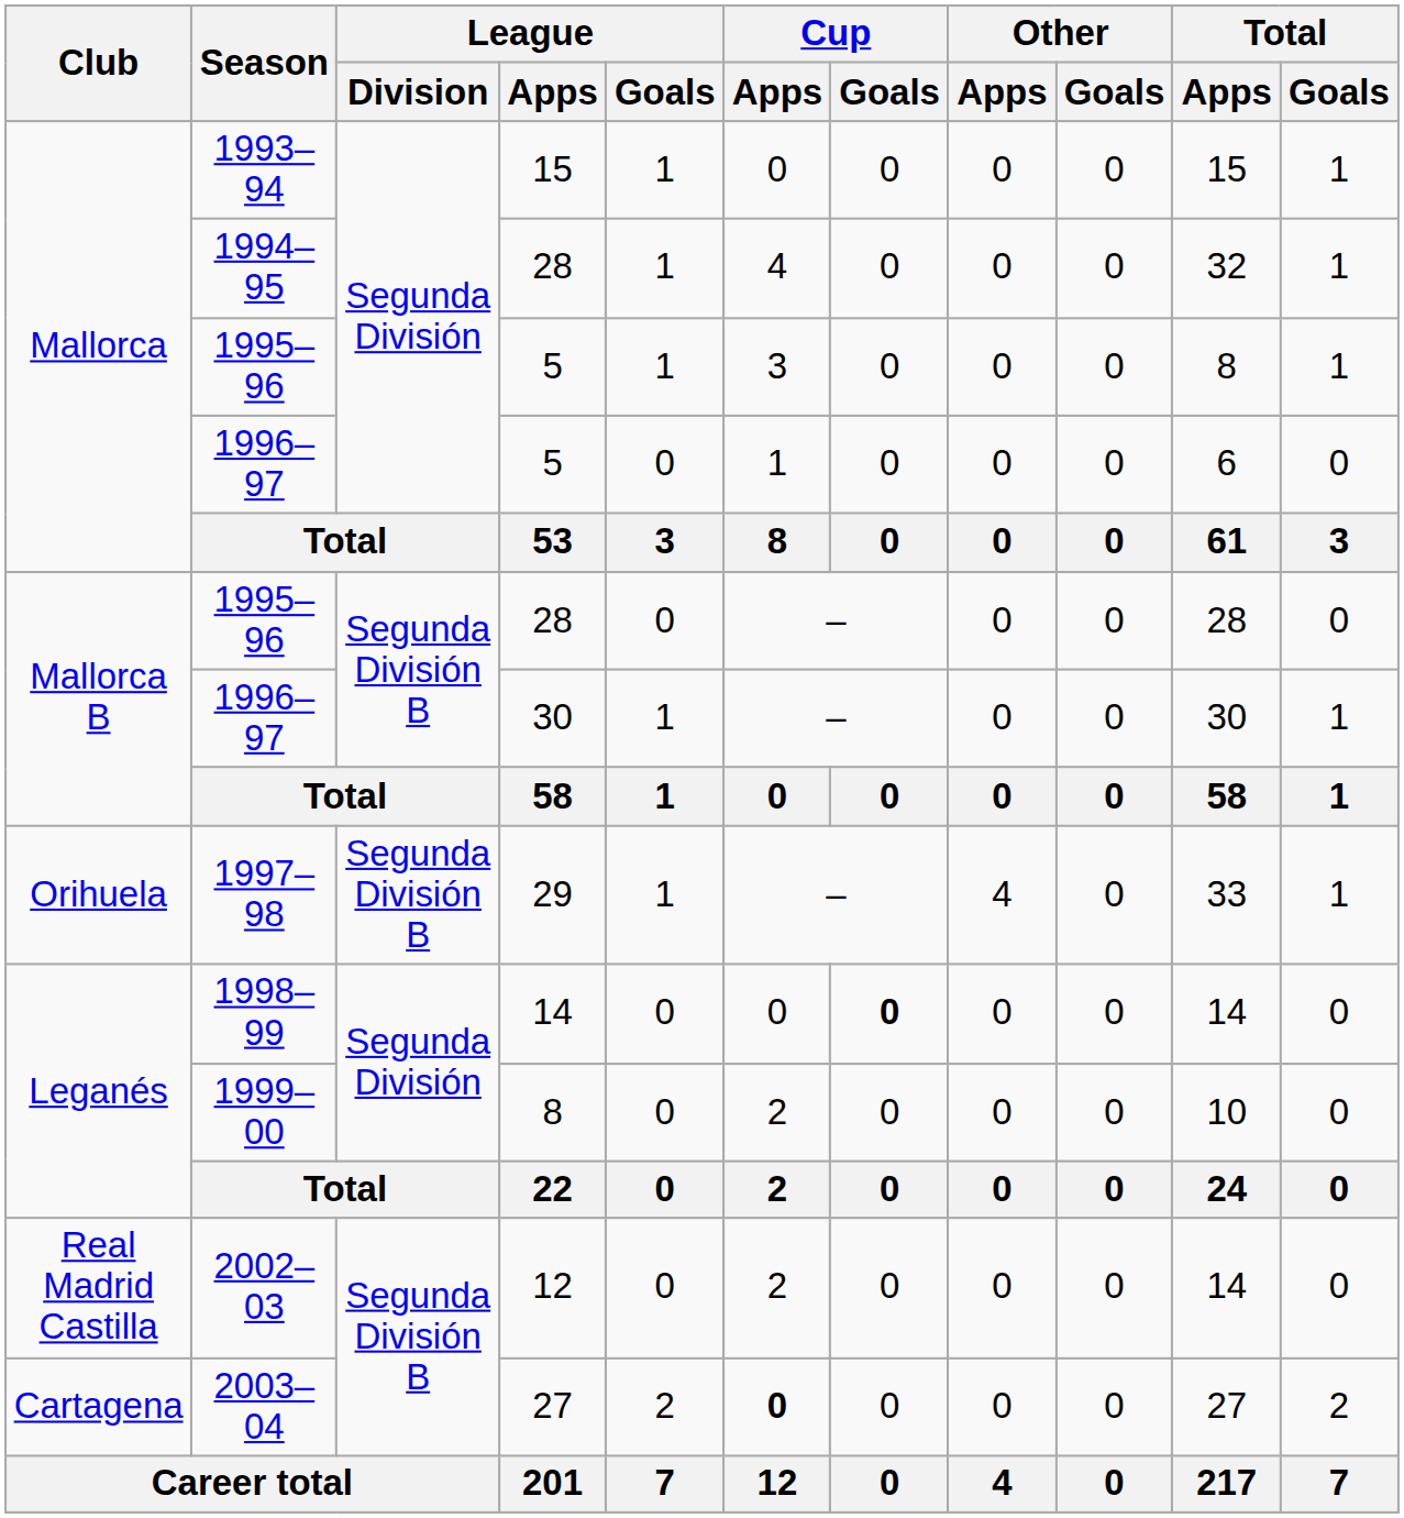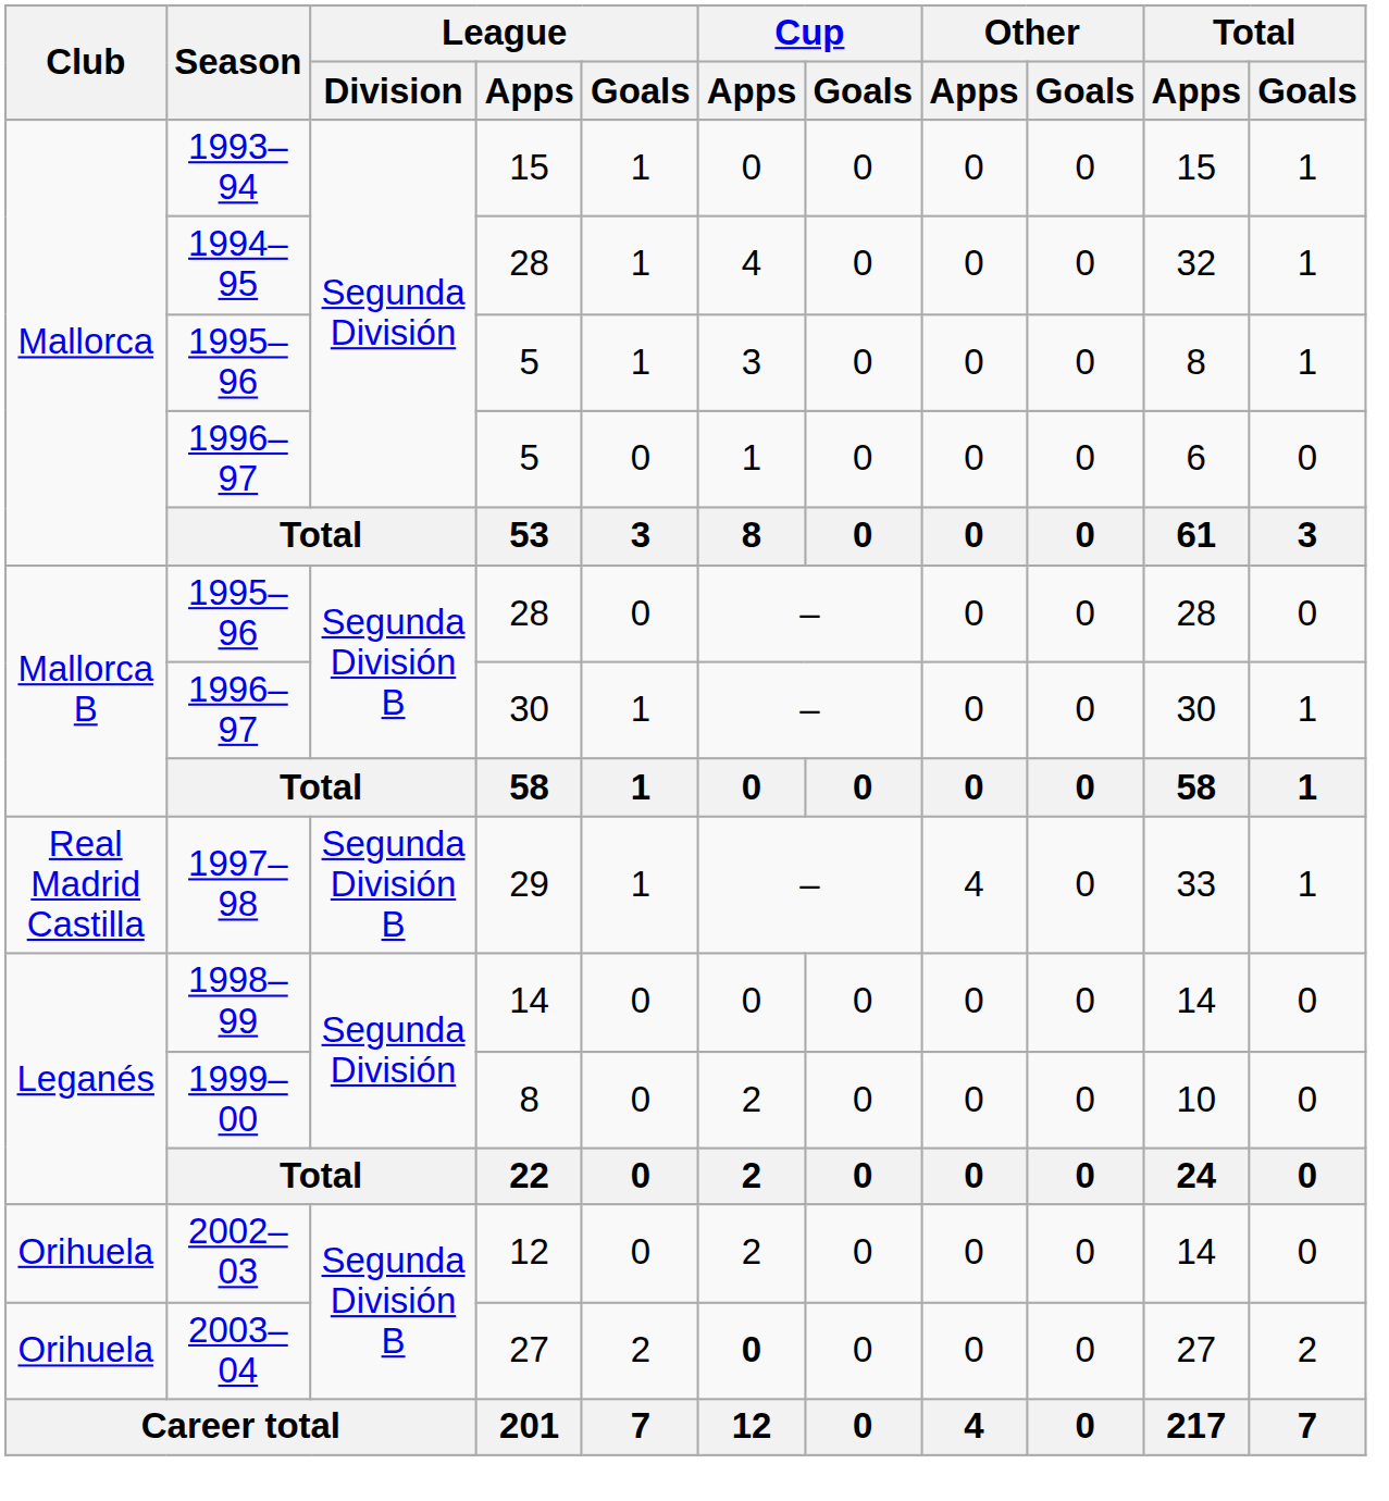1997–98 | Club: Orihuela -> Real Madrid Castilla
1998–99 | Cup / Goals: bold -> normal
2002–03 | Club: Real Madrid Castilla -> Orihuela
2003–04 | Club: Cartagena -> Orihuela
